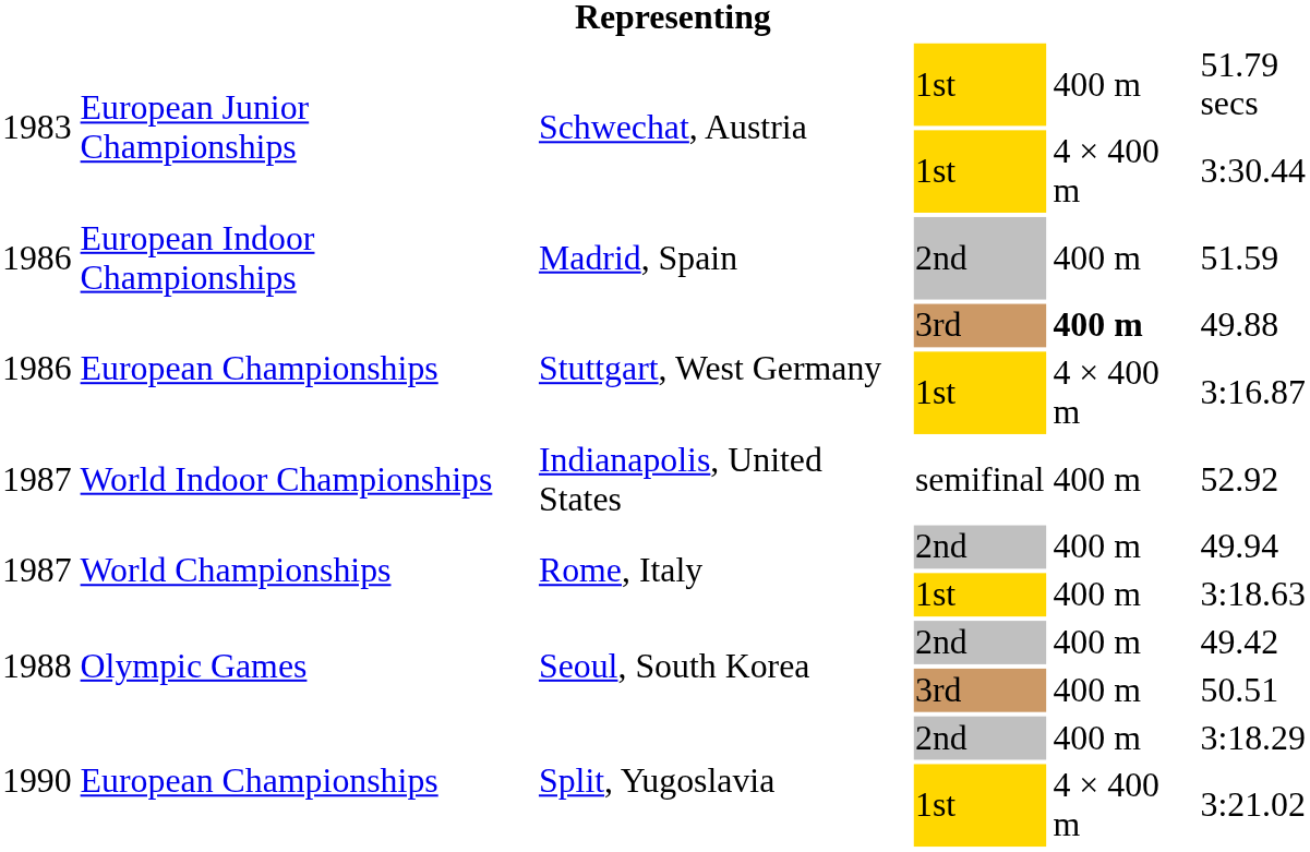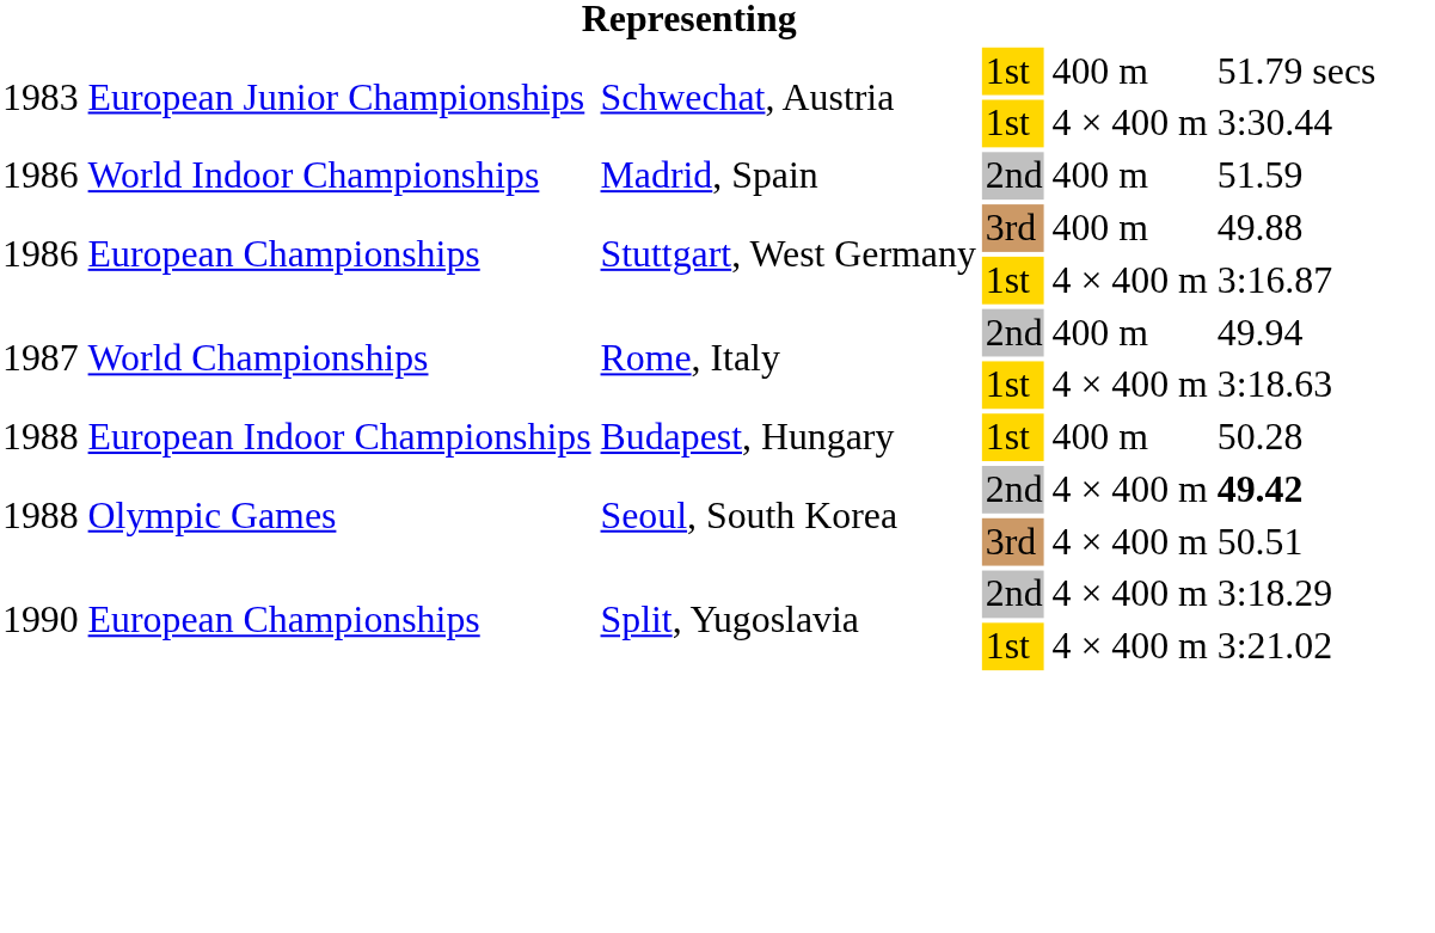Madrid, Spain | column 2: European Indoor Championships -> World Indoor Championships
Stuttgart, West Germany / 3rd | column 5: bold -> normal
- row: 1987 | World Indoor Championships | Indianapolis, United States | semifinal | 400 m | 52.92
Rome, Italy / 1st | column 5: 400 m -> 4 × 400 m
+ row: 1988 | European Indoor Championships | Budapest, Hungary | 1st | 400 m | 50.28
Seoul, South Korea / 2nd | column 5: 400 m -> 4 × 400 m
Seoul, South Korea / 2nd | column 6: normal -> bold
Seoul, South Korea / 3rd | column 5: 400 m -> 4 × 400 m
Split, Yugoslavia / 2nd | column 5: 400 m -> 4 × 400 m
